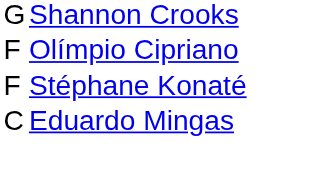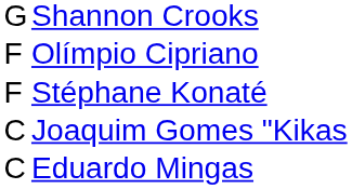+ row: C | Joaquim Gomes "Kikas
